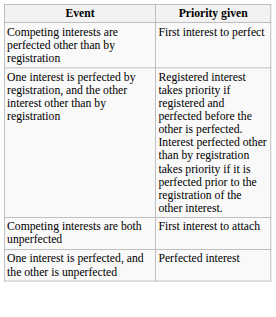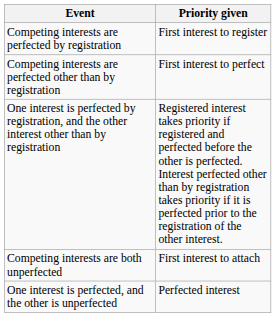+ row: Competing interests are perfected by registration | First interest to register
